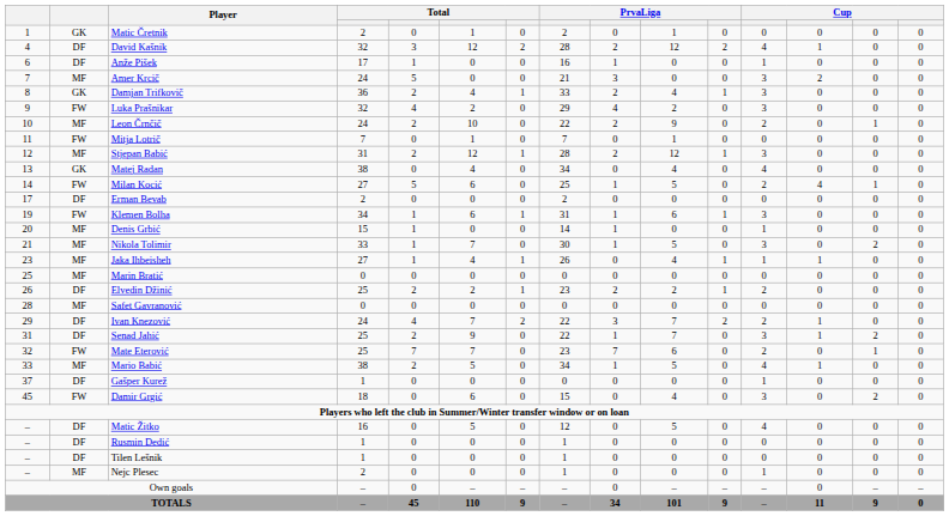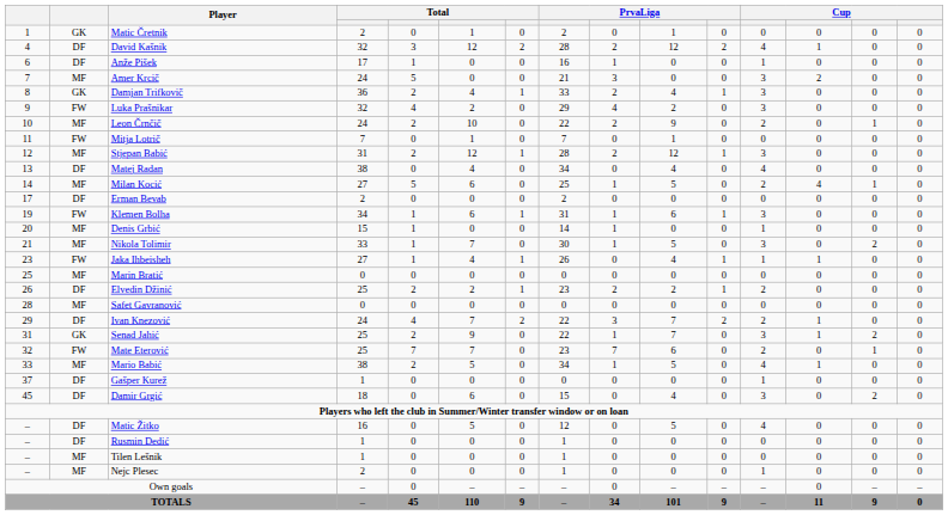Matej Radan | column 2: GK -> DF
Milan Kocić | column 2: FW -> MF
Jaka Ihbeisheh | column 2: MF -> FW
Senad Jahić | column 2: DF -> GK
Damir Grgić | column 2: FW -> DF
Tilen Lešnik | column 2: DF -> MF
